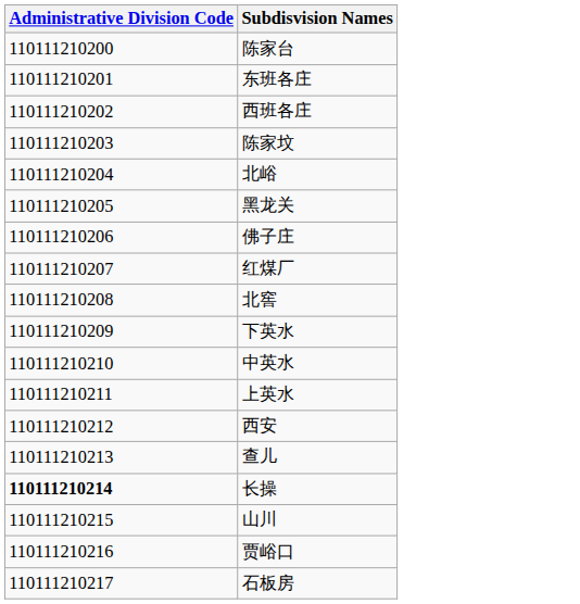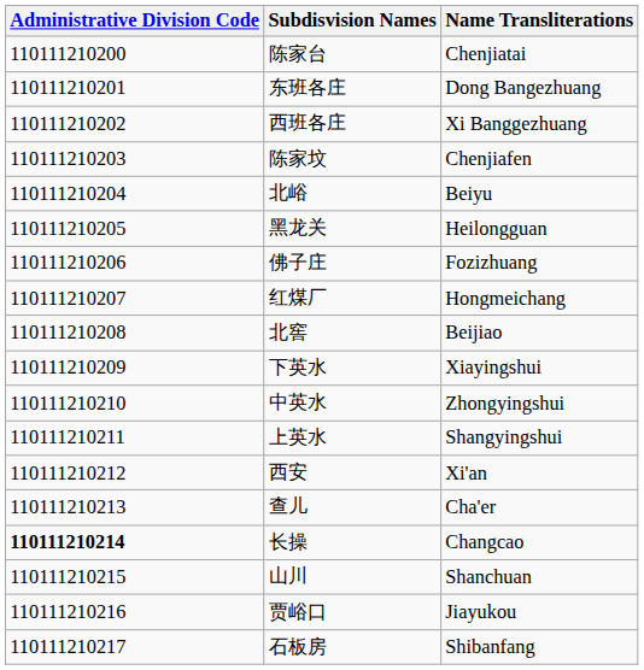+ column: Name Transliterations | Chenjiatai | Dong Bangezhuang | Xi Banggezhuang | Chenjiafen | Beiyu | Heilongguan | Fozizhuang | Hongmeichang | Beijiao | Xiayingshui | Zhongyingshui | Shangyingshui | Xi'an | Cha'er | Changcao | Shanchuan | Jiayukou | Shibanfang
